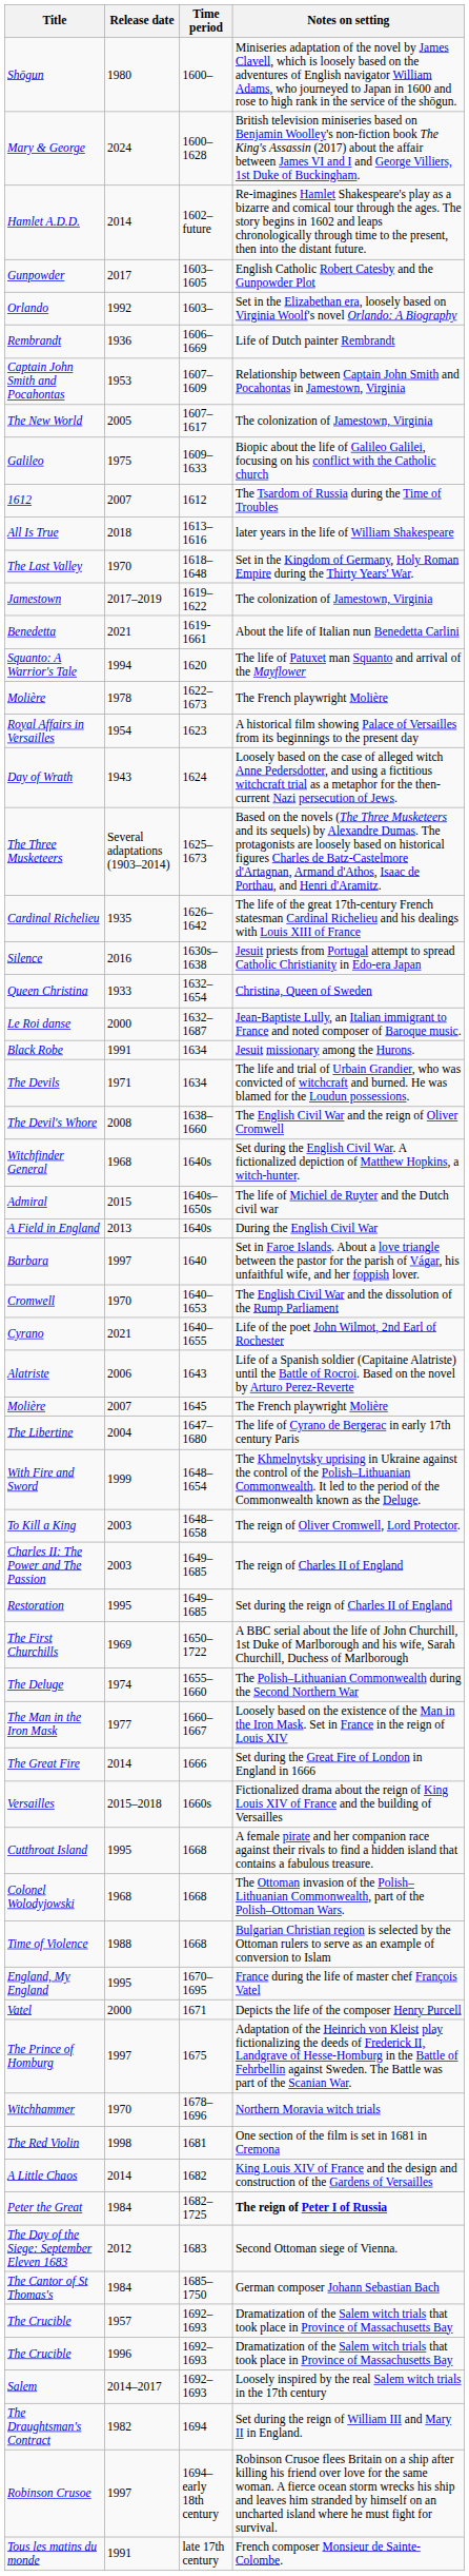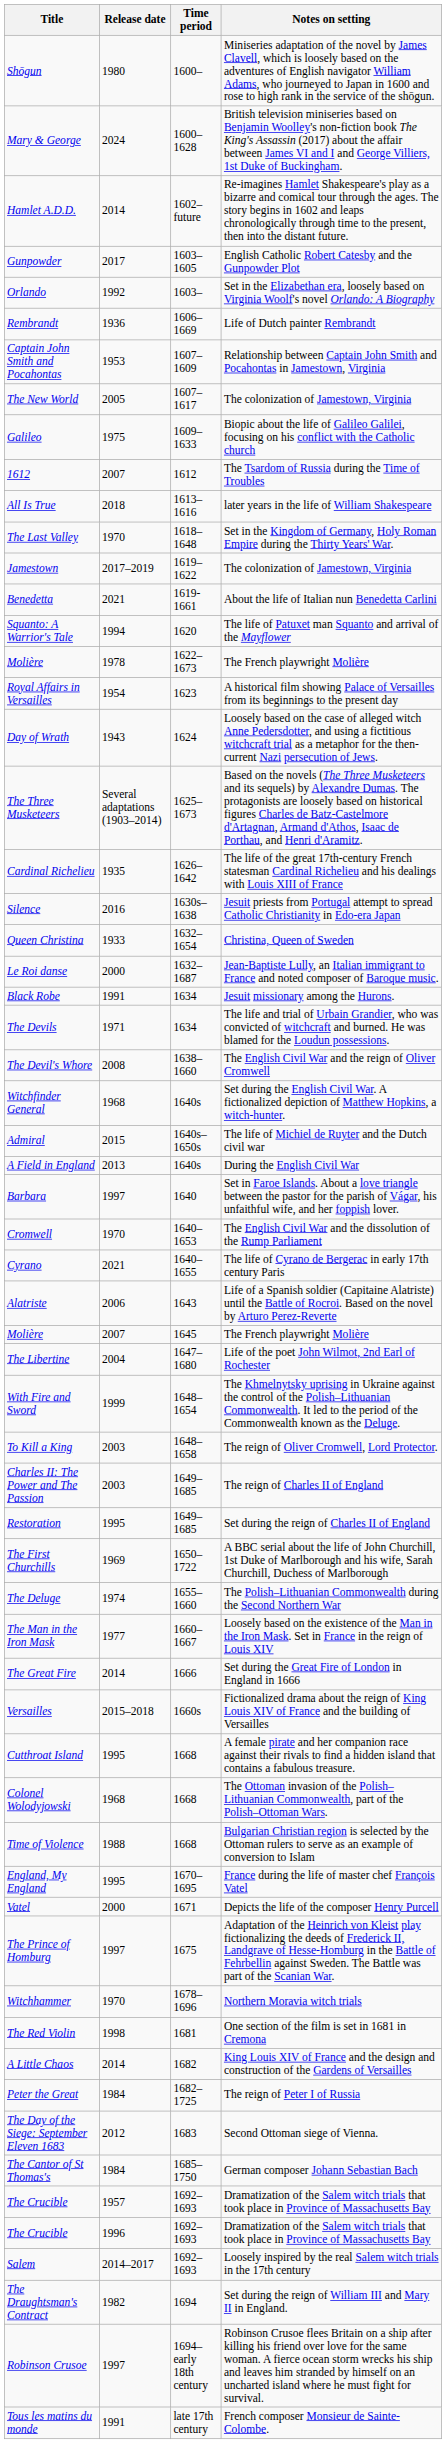Cyrano | Notes on setting: Life of the poet John Wilmot, 2nd Earl of Rochester -> The life of Cyrano de Bergerac in early 17th century Paris
The Libertine | Notes on setting: The life of Cyrano de Bergerac in early 17th century Paris -> Life of the poet John Wilmot, 2nd Earl of Rochester
Peter the Great | Notes on setting: bold -> normal
